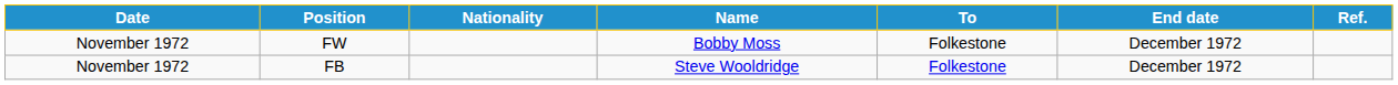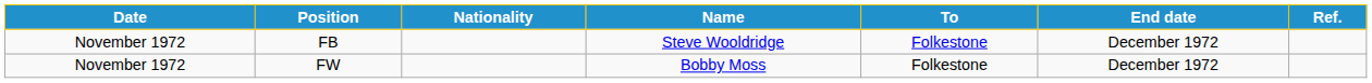rows swapped: FB <-> FW
